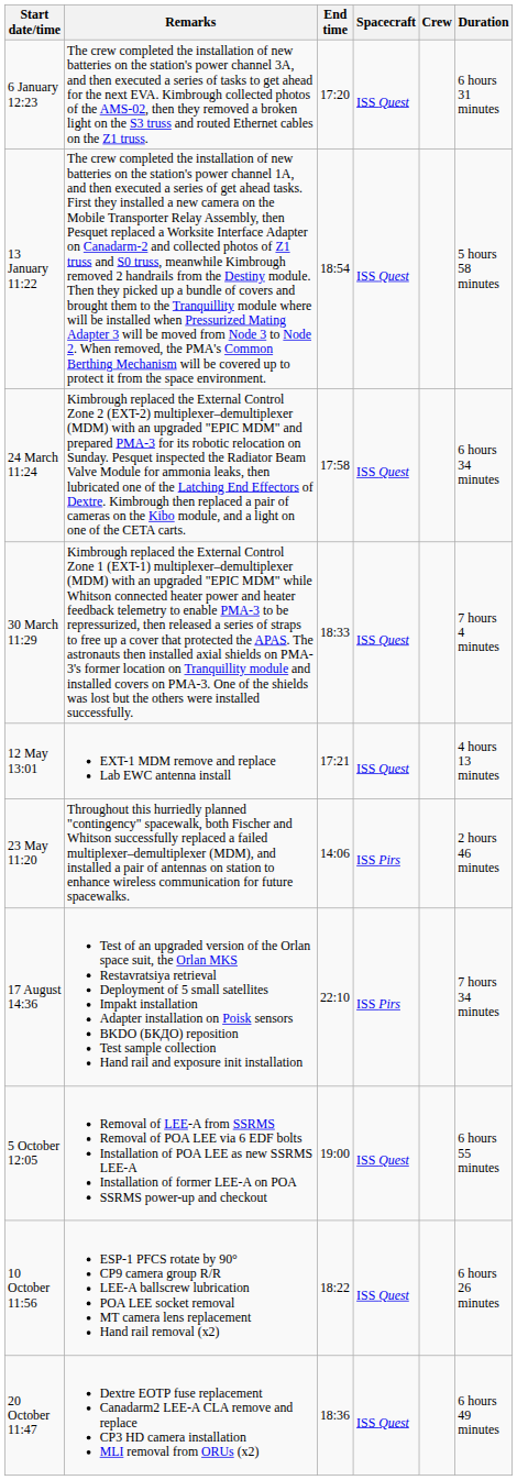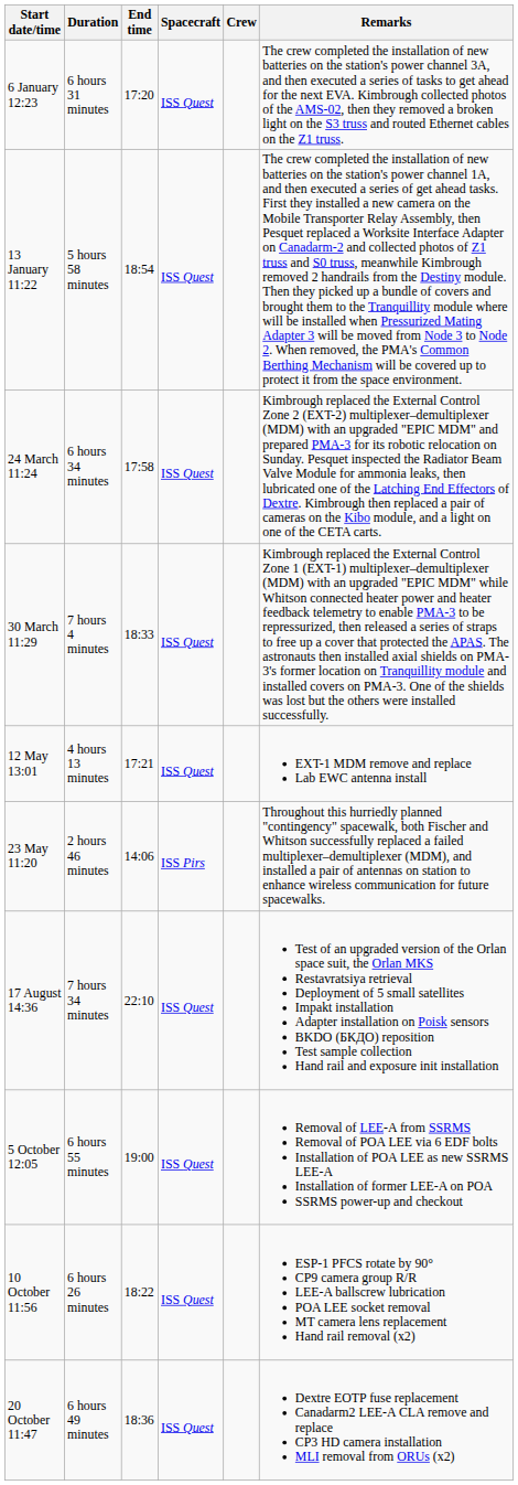columns swapped: Duration <-> Remarks
17 August 14:36 | Spacecraft: ISS Pirs -> ISS Quest
